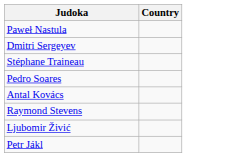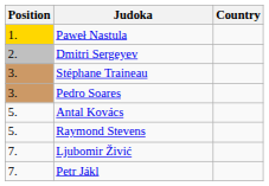+ column: Position | 1. | 2. | 3. | 3. | 5. | 5. | 7. | 7.
